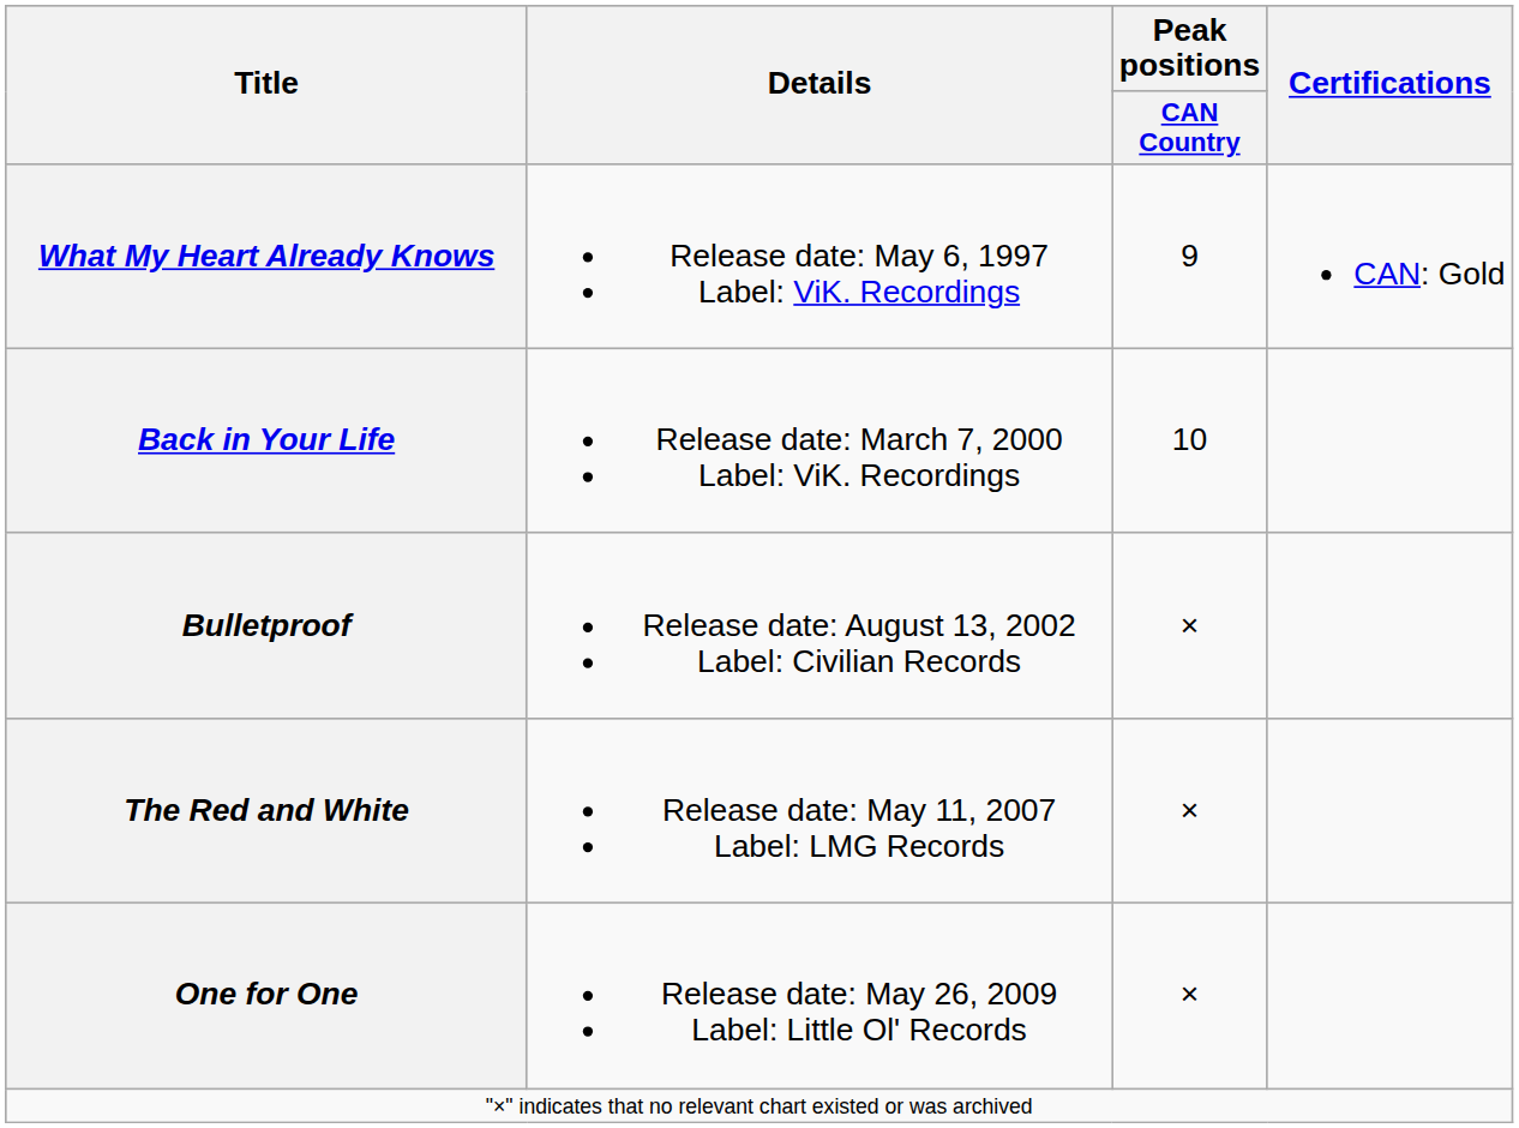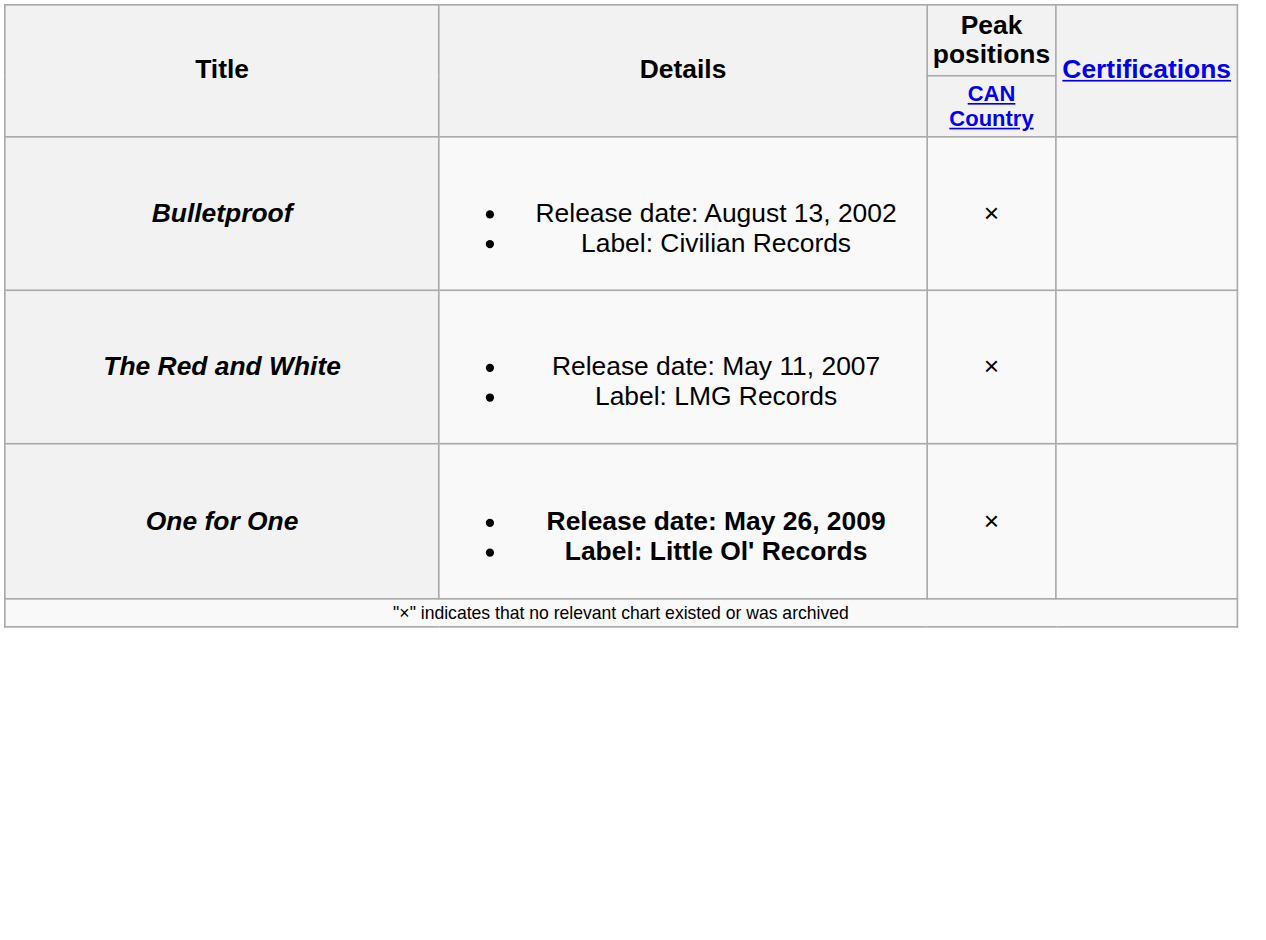- row: What My Heart Already Knows | Release date: May 6, 1997 Label: ViK. Recordings | 9 | CAN: Gold
- row: Back in Your Life | Release date: March 7, 2000 Label: ViK. Recordings | 10
One for One | Details: normal -> bold
